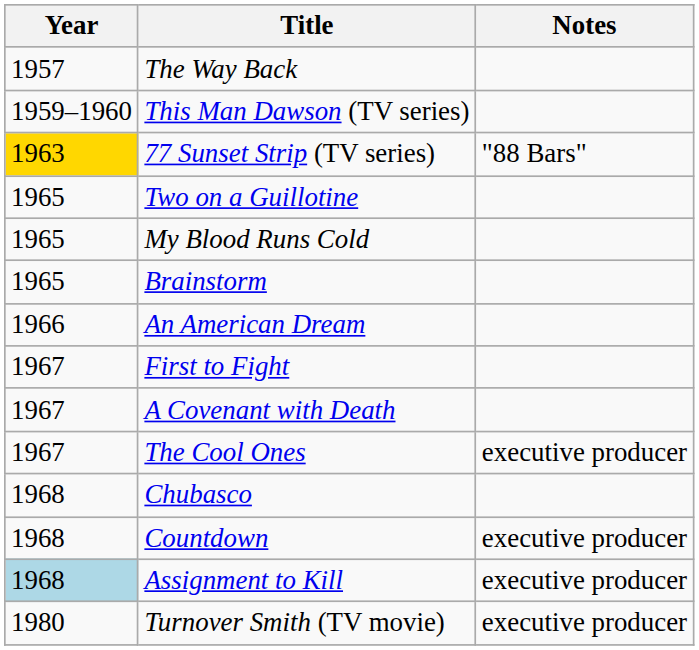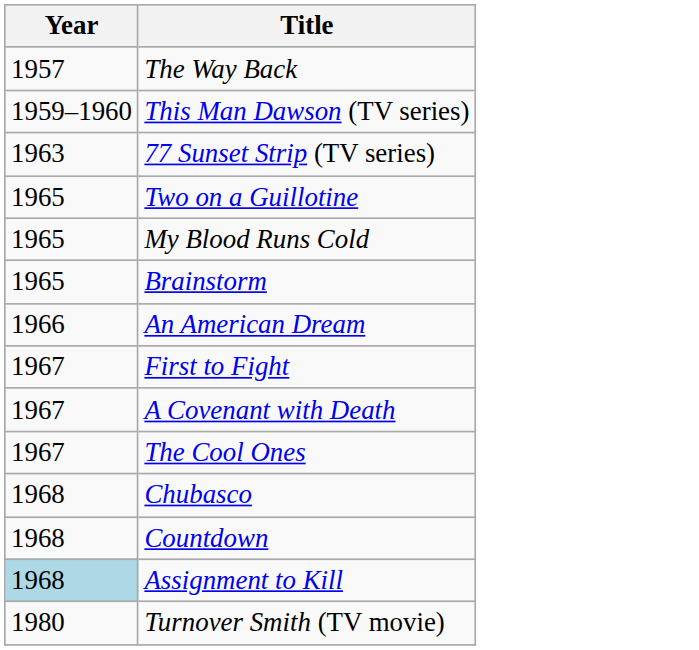- column: Notes | "88 Bars" | executive producer | executive producer | executive producer | executive producer
77 Sunset Strip (TV series) | Year: gold background -> no background
